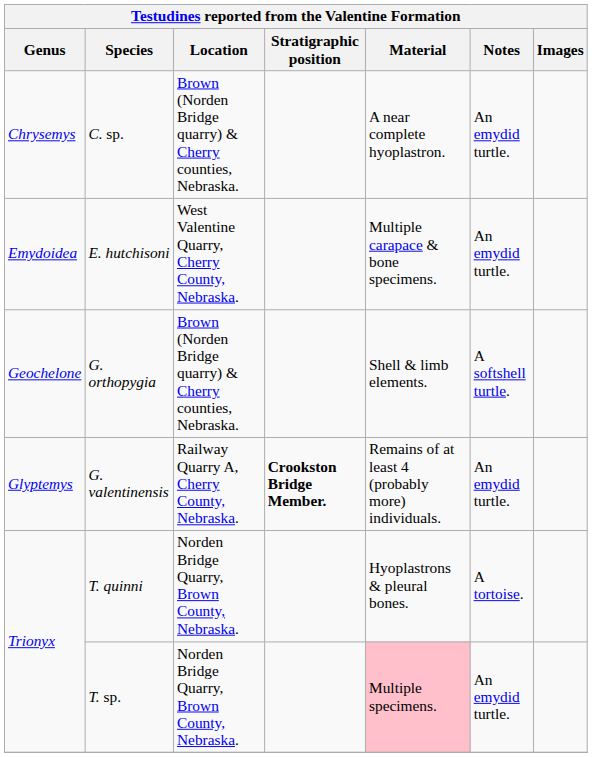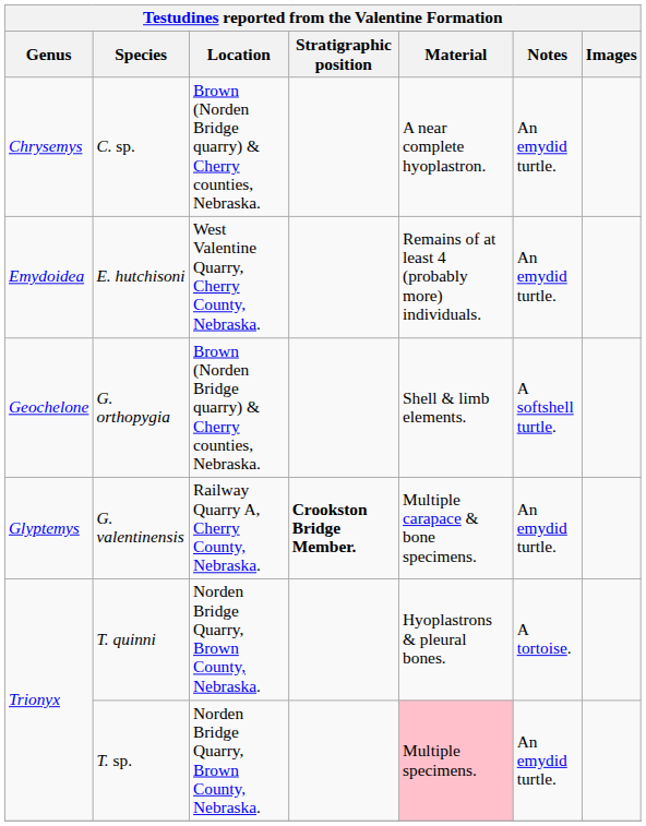E. hutchisoni | Material: Multiple carapace & bone specimens. -> Remains of at least 4 (probably more) individuals.
G. valentinensis | Material: Remains of at least 4 (probably more) individuals. -> Multiple carapace & bone specimens.
